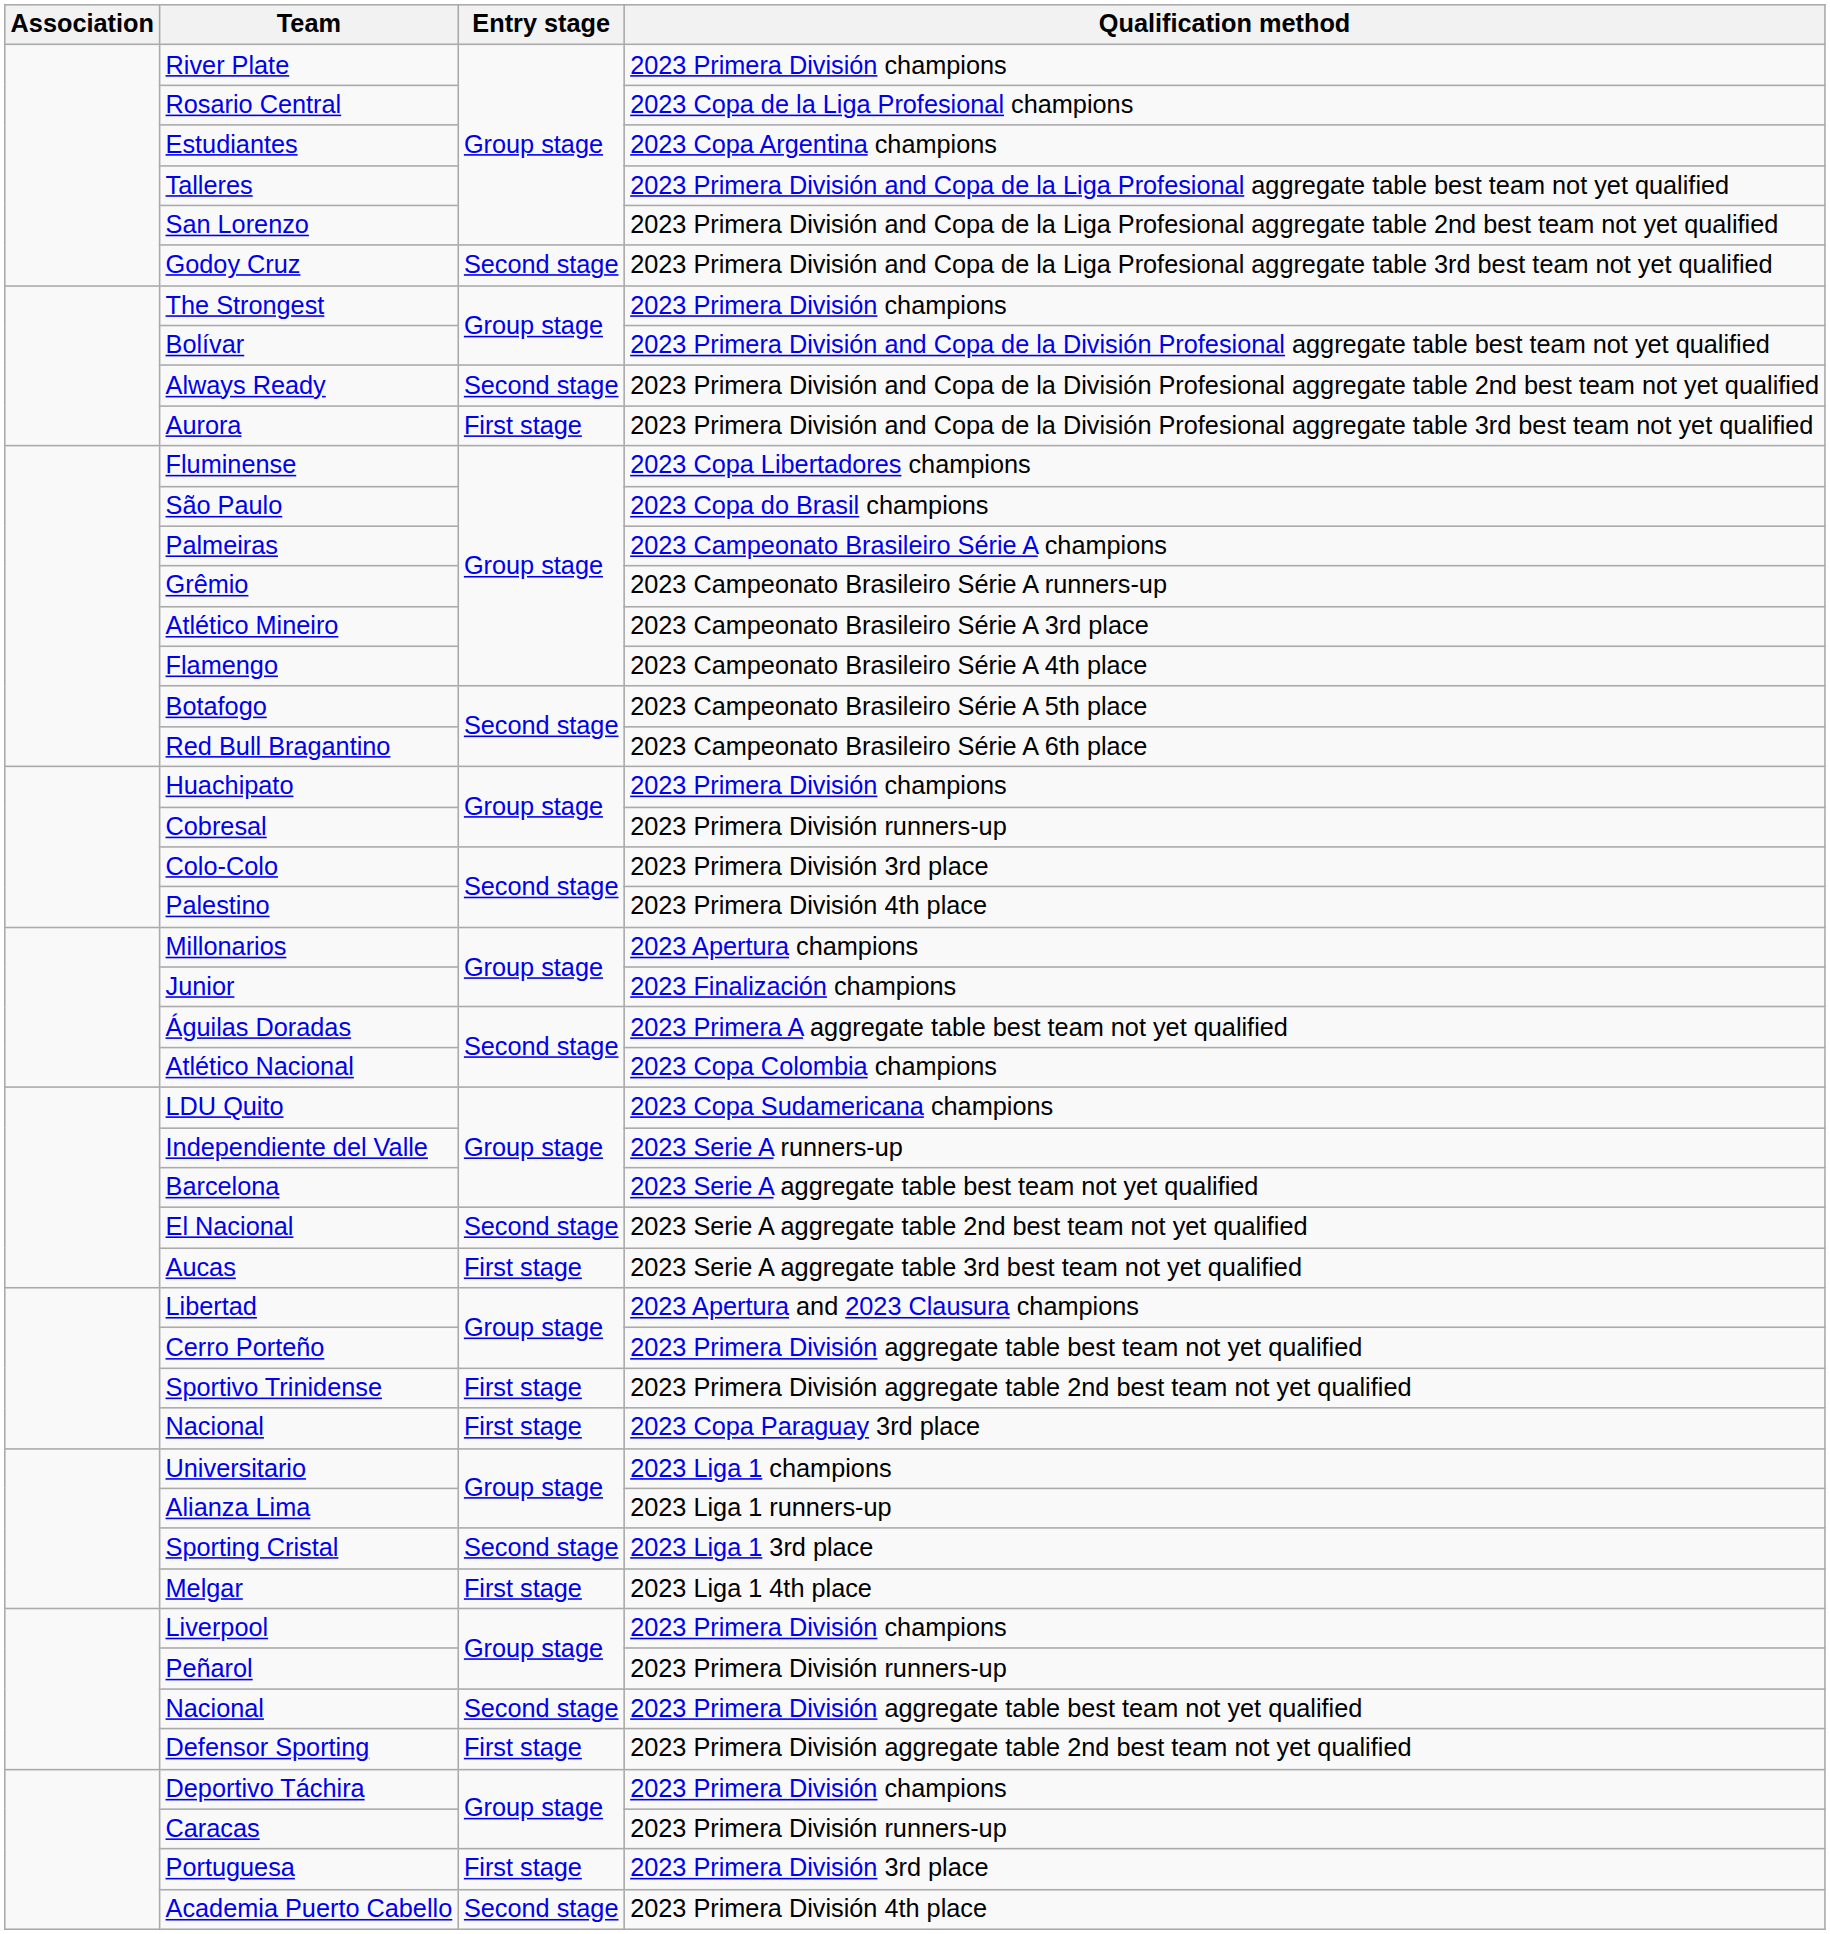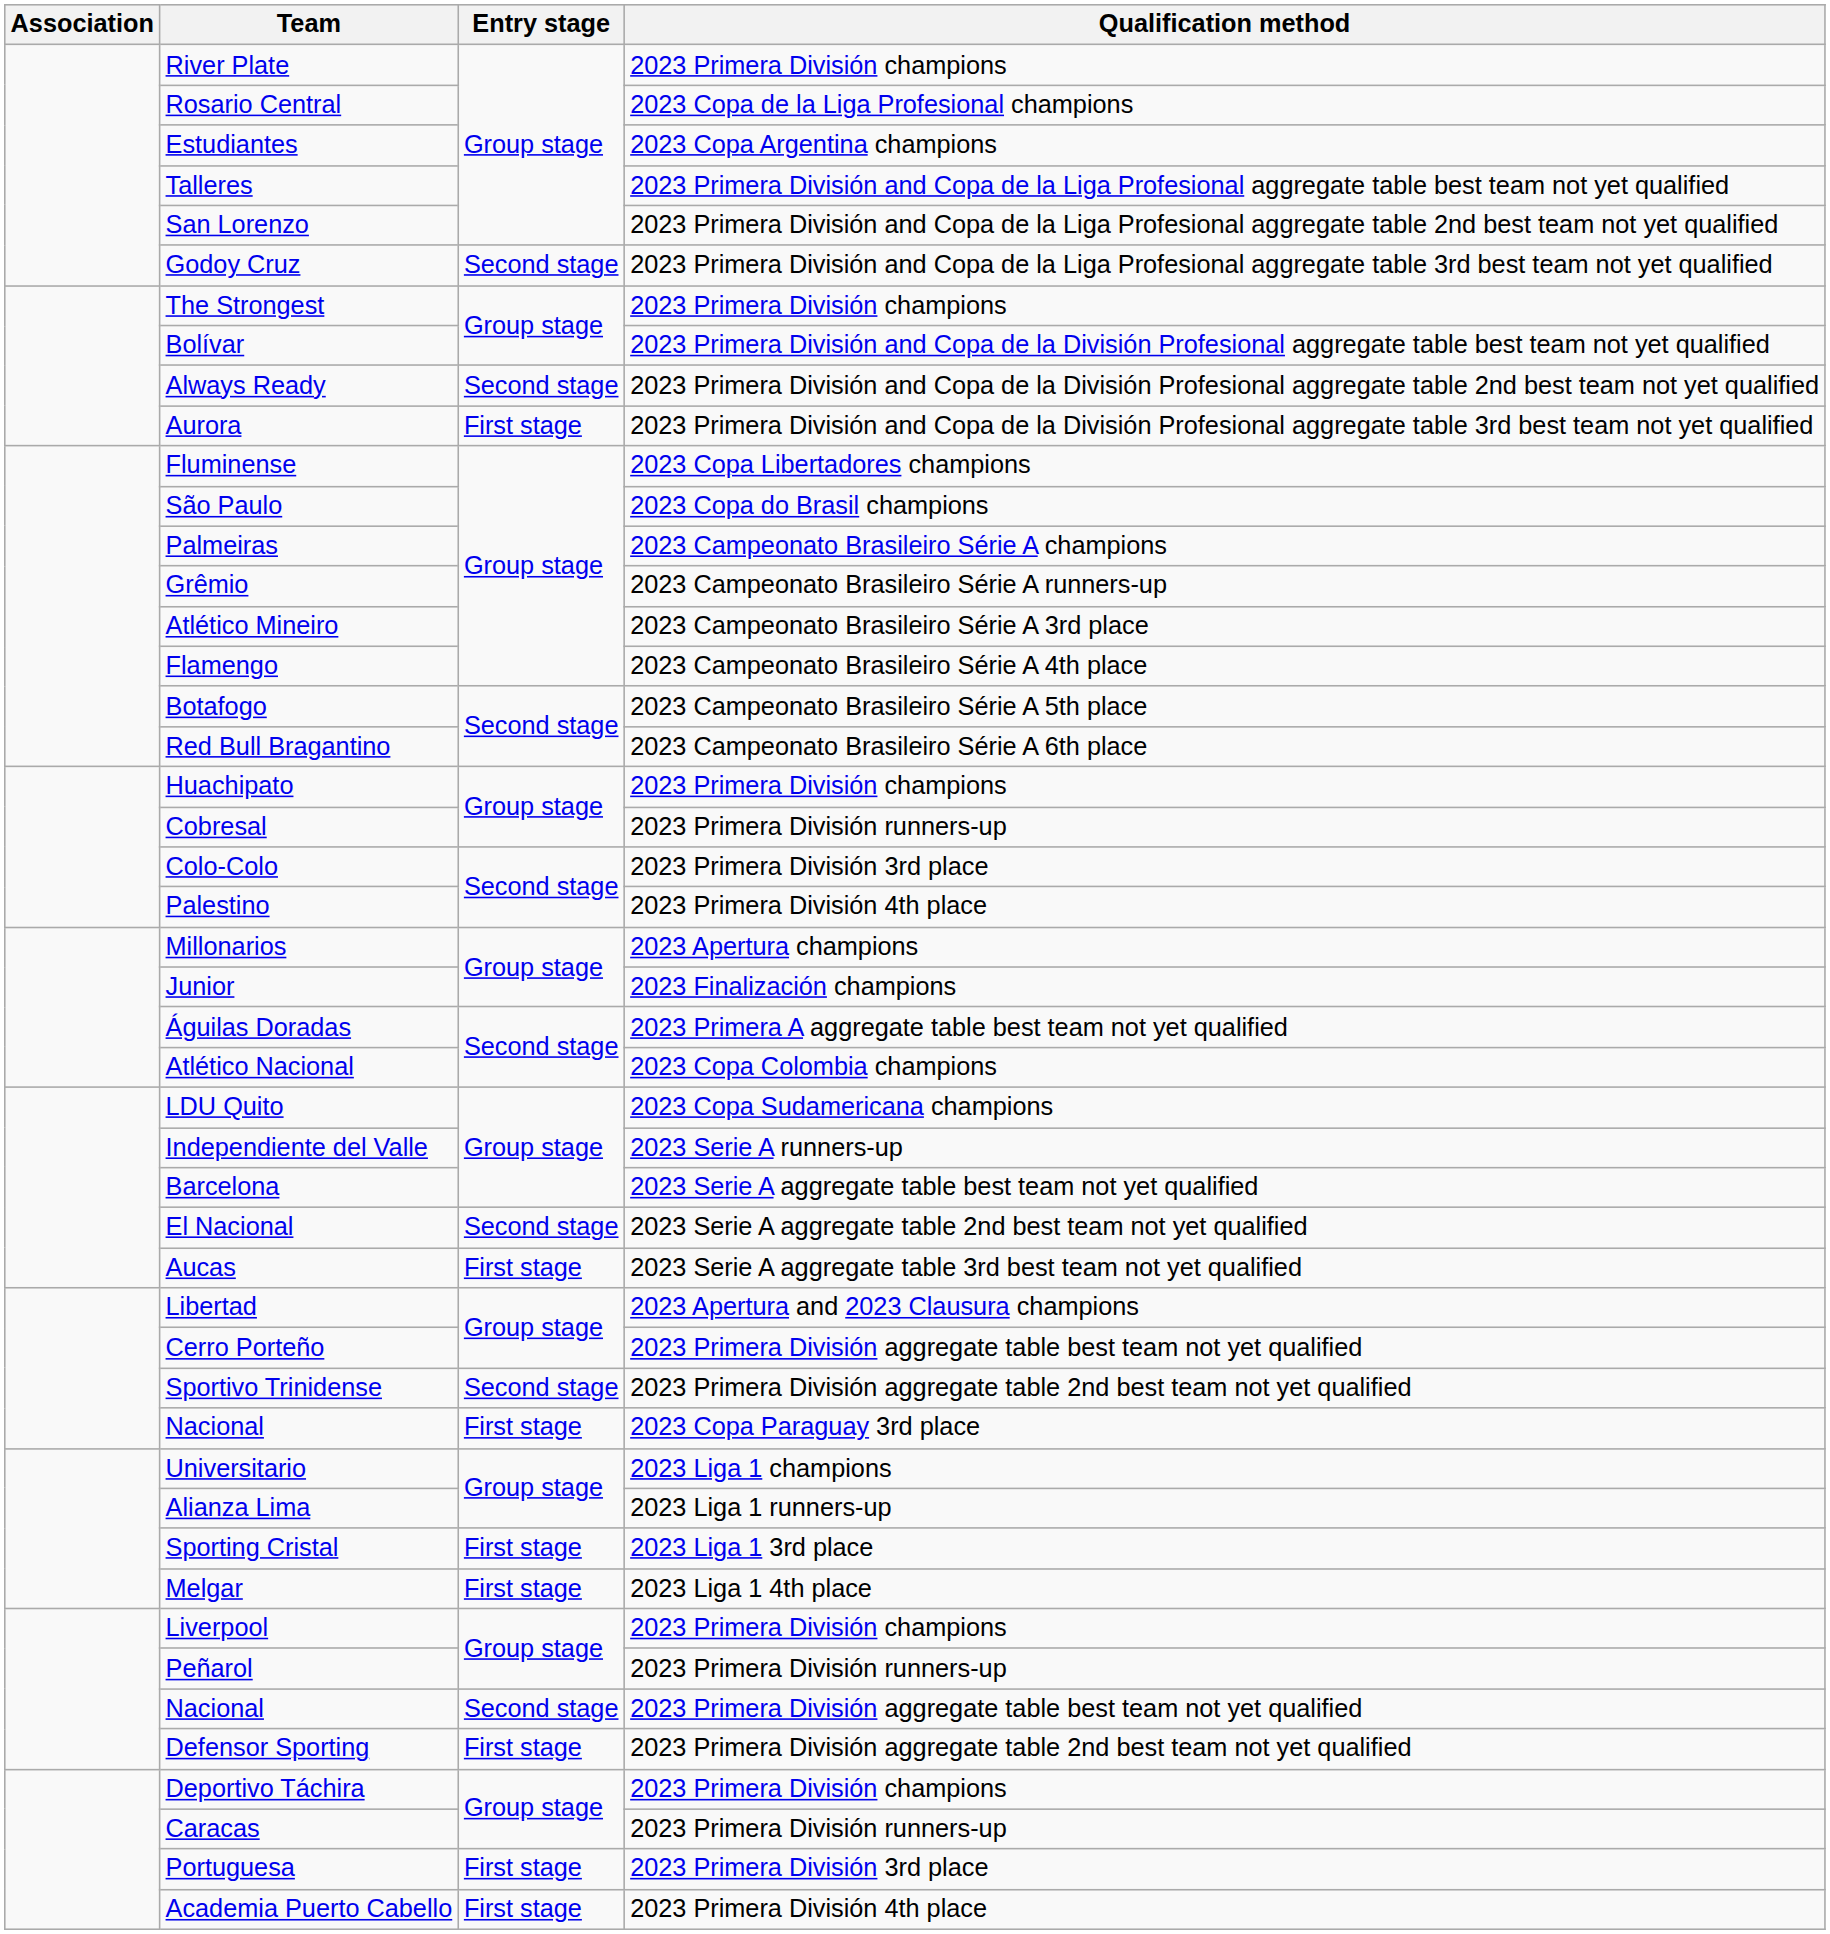Sportivo Trinidense | Entry stage: First stage -> Second stage
Sporting Cristal | Entry stage: Second stage -> First stage
Academia Puerto Cabello | Entry stage: Second stage -> First stage
